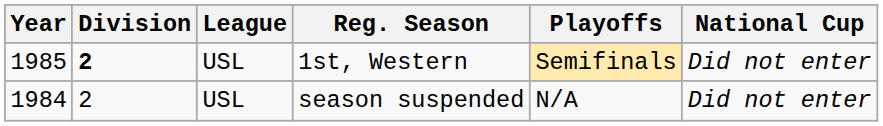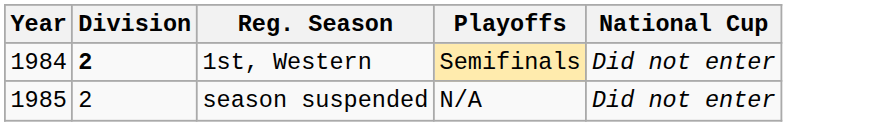- column: League | USL | USL
1st, Western | Year: 1985 -> 1984
season suspended | Year: 1984 -> 1985
